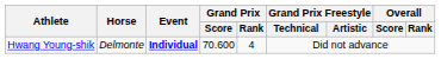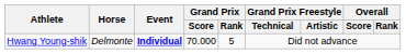Hwang Young-shik | Grand Prix / Score: 70.600 -> 70.000
Hwang Young-shik | Grand Prix / Rank: 4 -> 5
